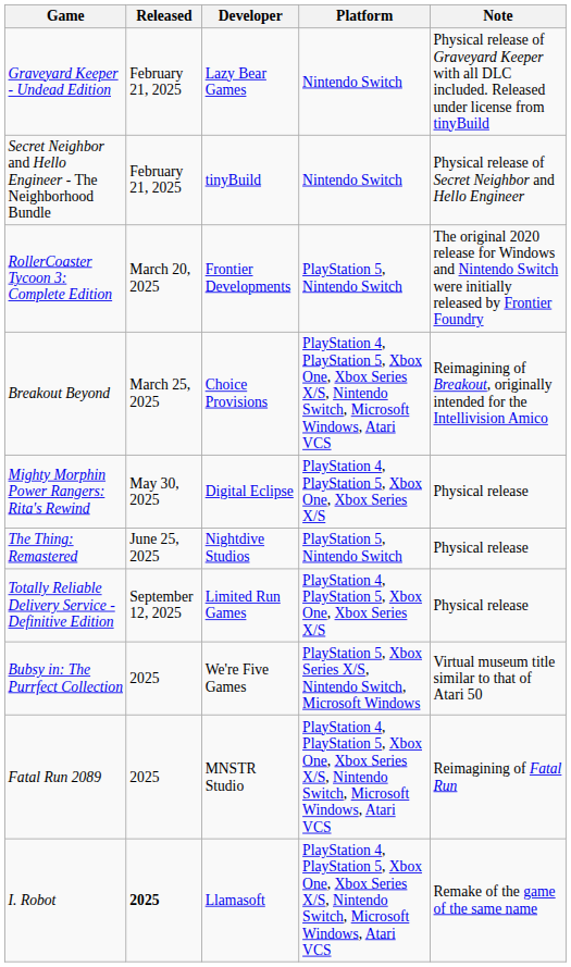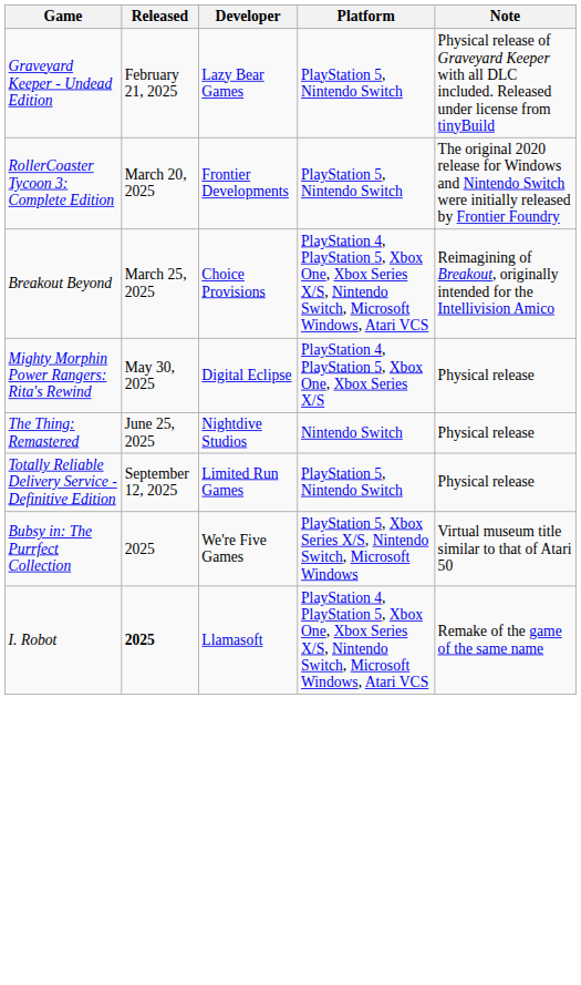Graveyard Keeper - Undead Edition | Platform: Nintendo Switch -> PlayStation 5, Nintendo Switch
- row: Secret Neighbor and Hello Engineer - The Neighborhood Bundle | February 21, 2025 | tinyBuild | Nintendo Switch | Physical release of Secret Neighbor and Hello Engineer
The Thing: Remastered | Platform: PlayStation 5, Nintendo Switch -> Nintendo Switch
Totally Reliable Delivery Service - Definitive Edition | Platform: PlayStation 4, PlayStation 5, Xbox One, Xbox Series X/S -> PlayStation 5, Nintendo Switch
- row: Fatal Run 2089 | 2025 | MNSTR Studio | PlayStation 4, PlayStation 5, Xbox One, Xbox Series X/S, Nintendo Switch, Microsoft Windows, Atari VCS | Reimagining of Fatal Run
